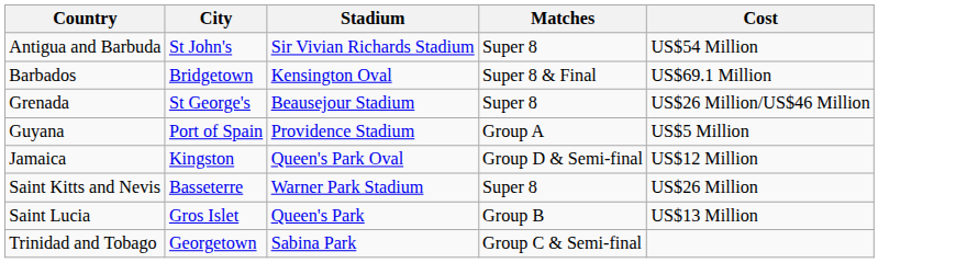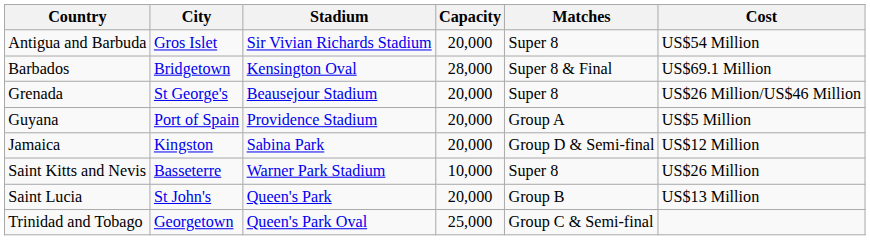+ column: Capacity | 20,000 | 28,000 | 20,000 | 20,000 | 20,000 | 10,000 | 20,000 | 25,000
Antigua and Barbuda | City: St John's -> Gros Islet
Jamaica | Stadium: Queen's Park Oval -> Sabina Park
Saint Lucia | City: Gros Islet -> St John's
Trinidad and Tobago | Stadium: Sabina Park -> Queen's Park Oval
